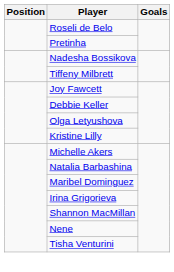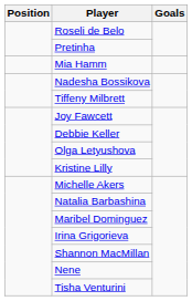+ row: Mia Hamm
